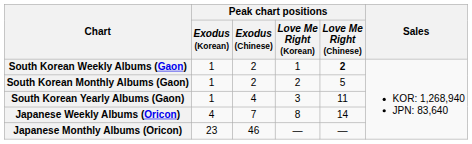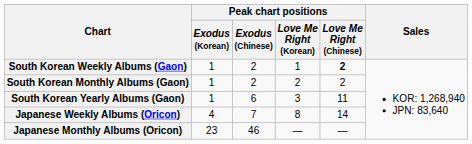South Korean Monthly Albums (Gaon) | Peak chart positions / Love Me Right (Chinese): 5 -> 2
South Korean Yearly Albums (Gaon) | Peak chart positions / Exodus (Chinese): 4 -> 6
